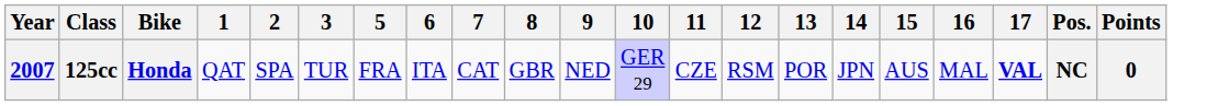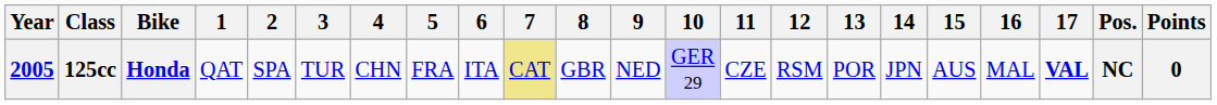+ column: 4 | CHN
125cc | Year: 2007 -> 2005
125cc | 7: no background -> khaki background
